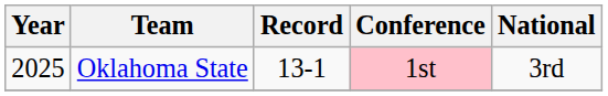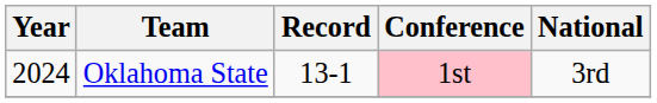Oklahoma State | Year: 2025 -> 2024
